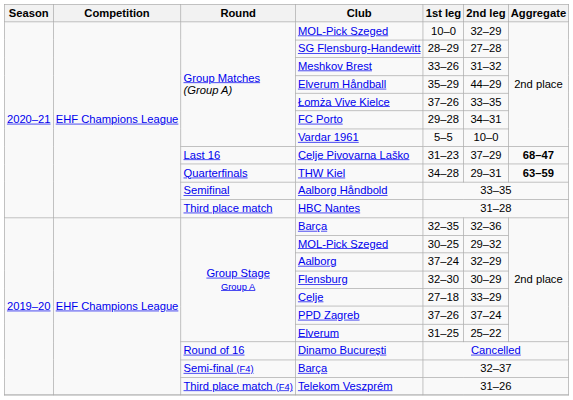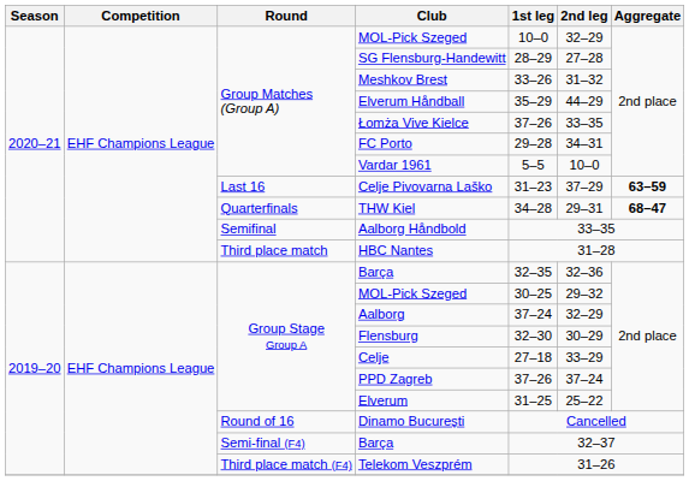Celje Pivovarna Laško | Aggregate: 68–47 -> 63–59
THW Kiel | Aggregate: 63–59 -> 68–47
